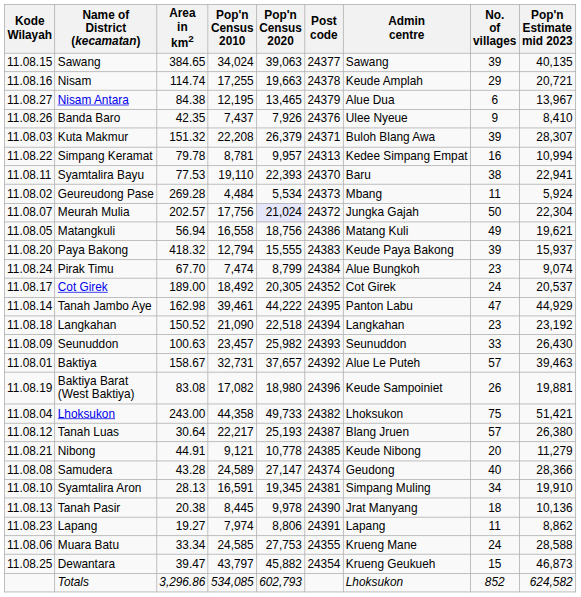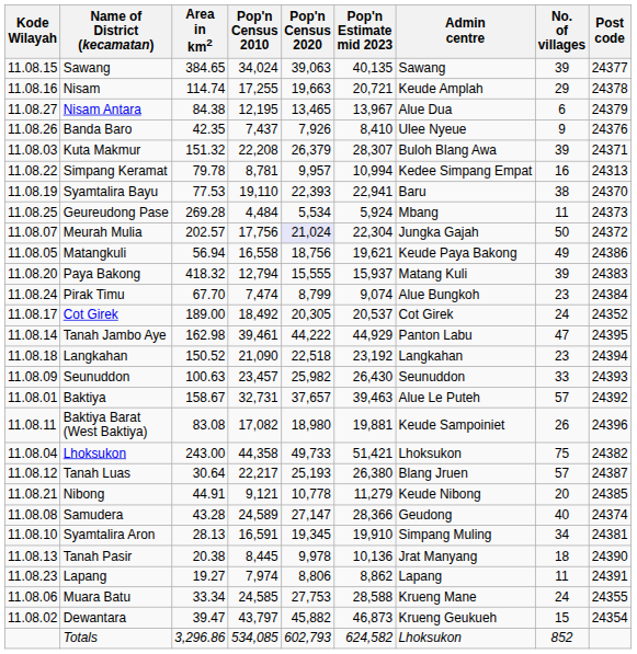columns swapped: Pop'n Estimate mid 2023 <-> Post code
Syamtalira Bayu | Kode Wilayah: 11.08.11 -> 11.08.19
Geureudong Pase | Kode Wilayah: 11.08.02 -> 11.08.25
Matangkuli | Admin centre: Matang Kuli -> Keude Paya Bakong
Paya Bakong | Admin centre: Keude Paya Bakong -> Matang Kuli
Baktiya Barat (West Baktiya) | Kode Wilayah: 11.08.19 -> 11.08.11
Dewantara | Kode Wilayah: 11.08.25 -> 11.08.02
